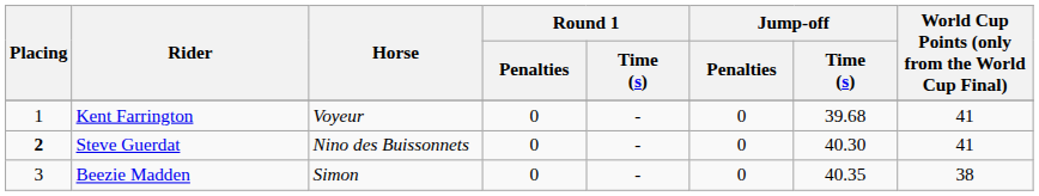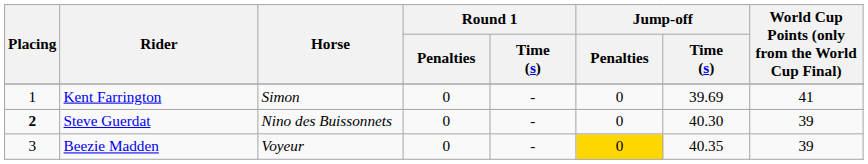Kent Farrington | Horse: Voyeur -> Simon
Kent Farrington | Jump-off / Time (s): 39.68 -> 39.69
Steve Guerdat | World Cup Points (only from the World Cup Final): 41 -> 39
Beezie Madden | Horse: Simon -> Voyeur
Beezie Madden | Jump-off / Penalties: no background -> gold background
Beezie Madden | World Cup Points (only from the World Cup Final): 38 -> 39
